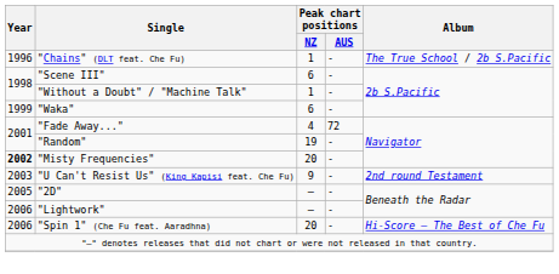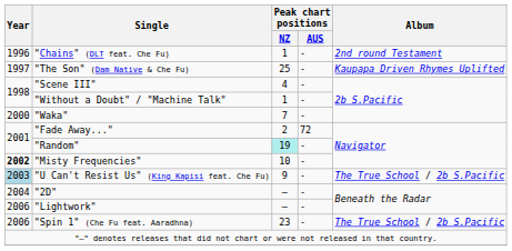"Chains" (DLT feat. Che Fu) | Album: The True School / 2b S.Pacific -> 2nd round Testament
+ row: 1997 | "The Son" (Dam Native & Che Fu) | 25 | - | Kaupapa Driven Rhymes Uplifted
"Scene III" | Peak chart positions / NZ: 6 -> 4
"Waka" | Year: 1999 -> 2000
"Waka" | Peak chart positions / NZ: 6 -> 7
"Fade Away..." | Peak chart positions / NZ: 4 -> 2
"Random" | Peak chart positions / NZ: no background -> paleturquoise background
"Misty Frequencies" | Peak chart positions / NZ: 20 -> 10
"U Can't Resist Us" (King Kapisi feat. Che Fu) | Year: no background -> lightblue background
"U Can't Resist Us" (King Kapisi feat. Che Fu) | Album: 2nd round Testament -> The True School / 2b S.Pacific
"2D" | Year: 2005 -> 2004
"Spin 1" (Che Fu feat. Aaradhna) | Peak chart positions / NZ: 20 -> 23
"Spin 1" (Che Fu feat. Aaradhna) | Album: Hi-Score – The Best of Che Fu -> The True School / 2b S.Pacific
